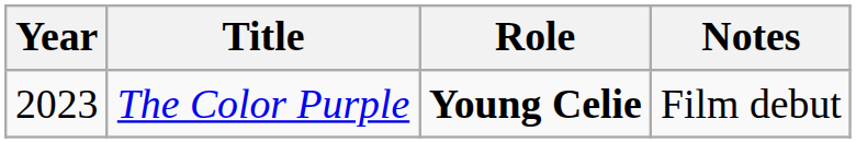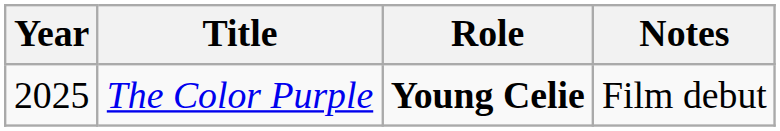The Color Purple | Year: 2023 -> 2025
